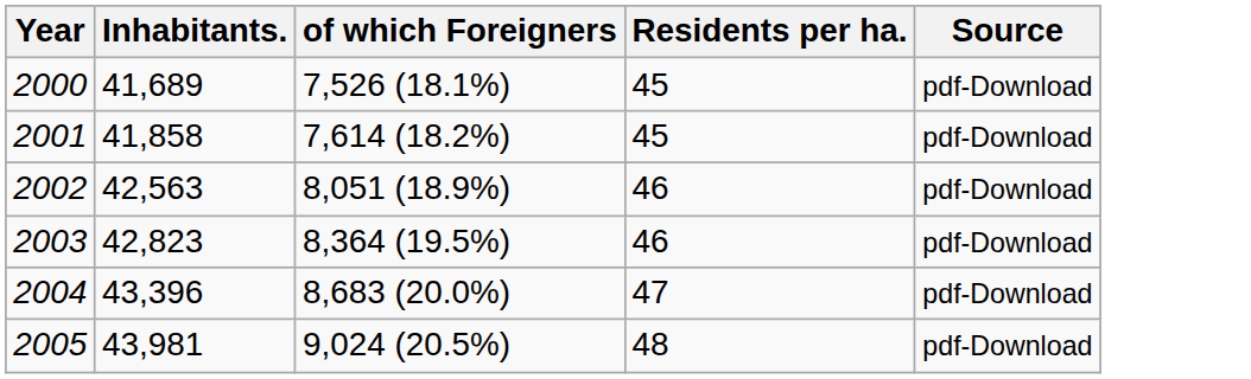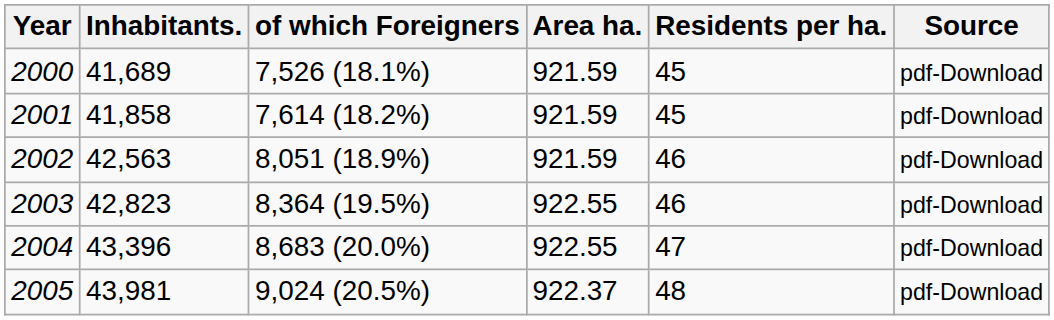+ column: Area ha. | 921.59 | 921.59 | 921.59 | 922.55 | 922.55 | 922.37
